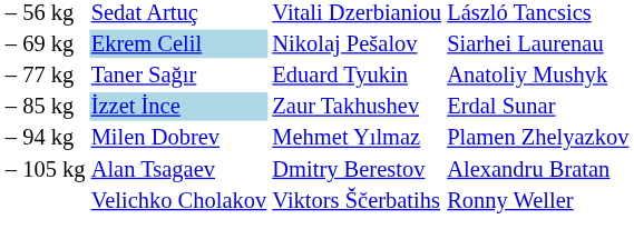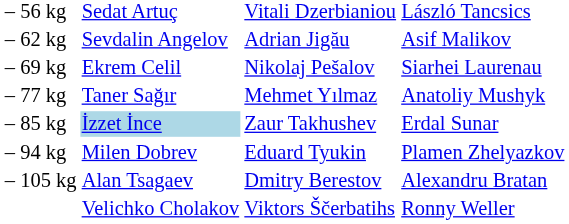+ row: – 62 kg | Sevdalin Angelov | Adrian Jigău | Asif Malikov
– 69 kg | column 2: lightblue background -> no background
– 77 kg | column 3: Eduard Tyukin -> Mehmet Yılmaz
– 94 kg | column 3: Mehmet Yılmaz -> Eduard Tyukin
